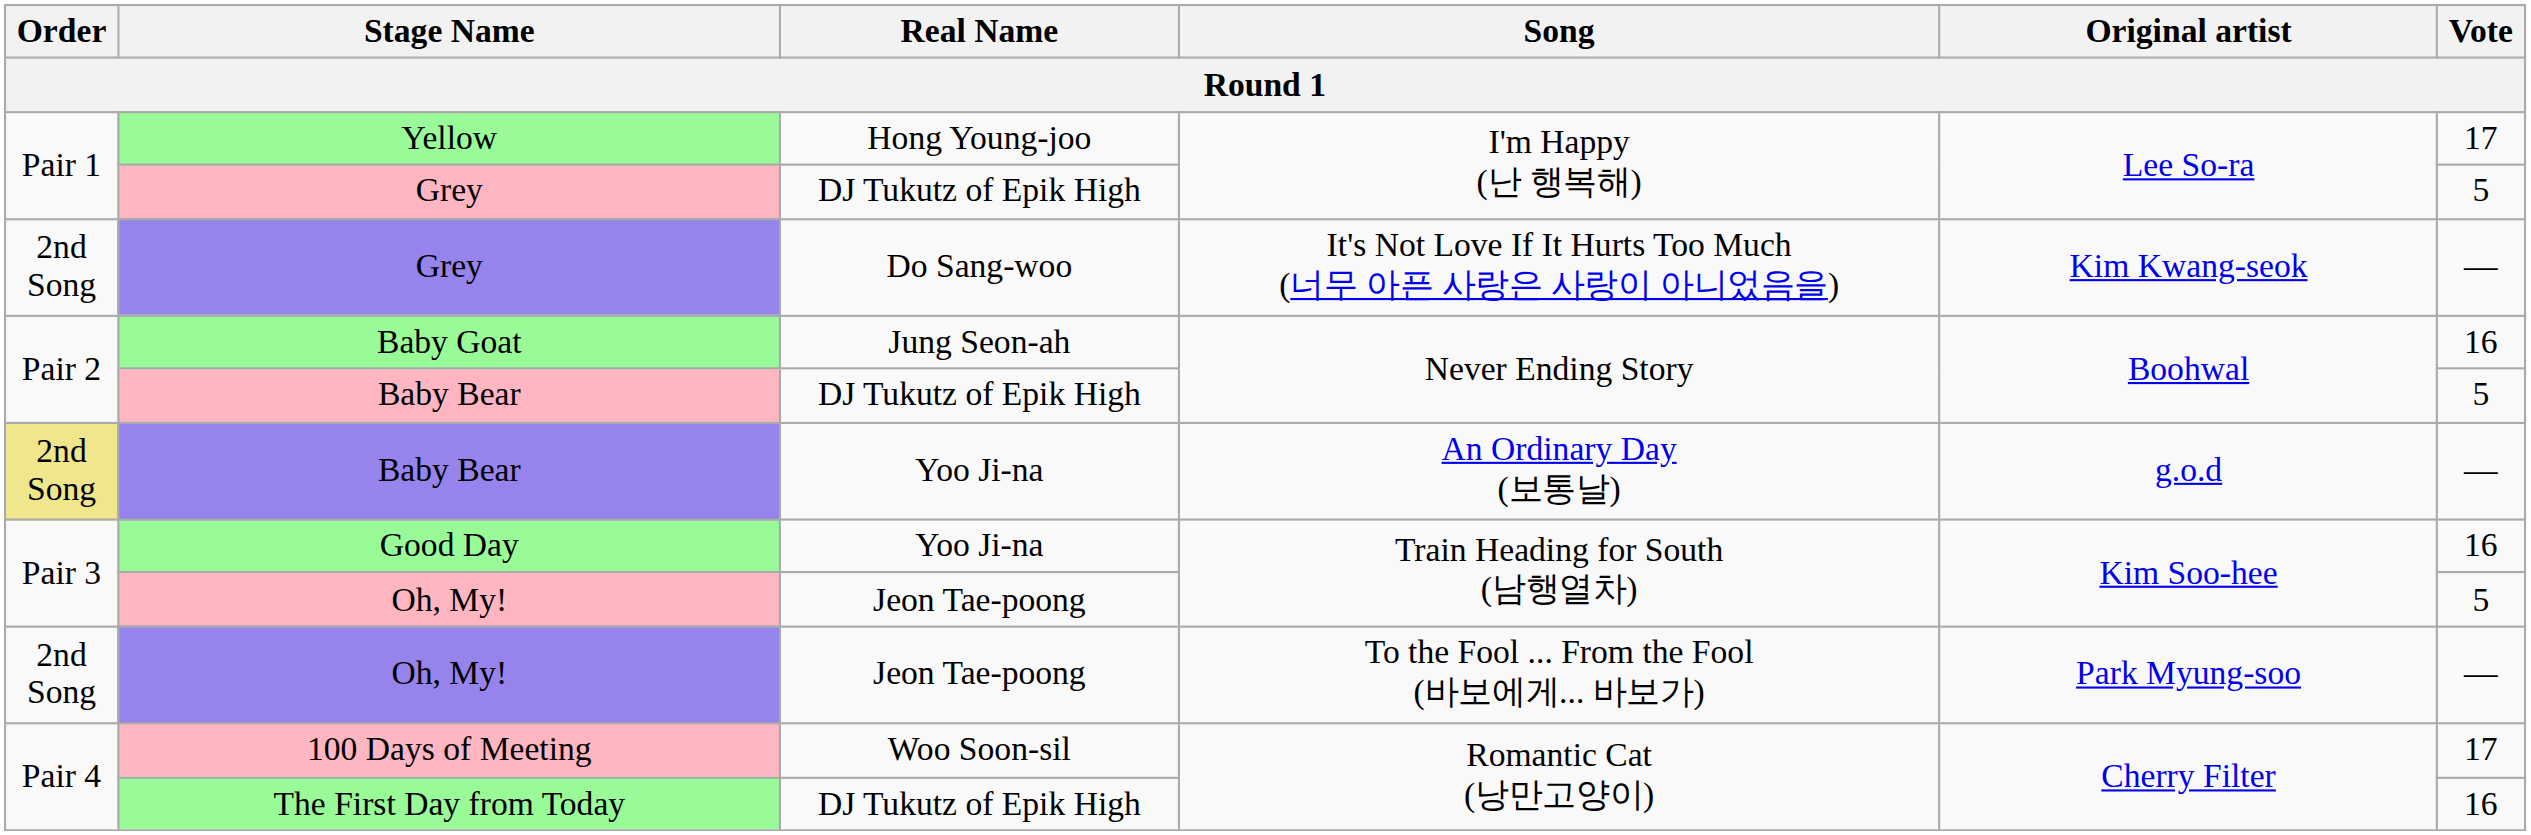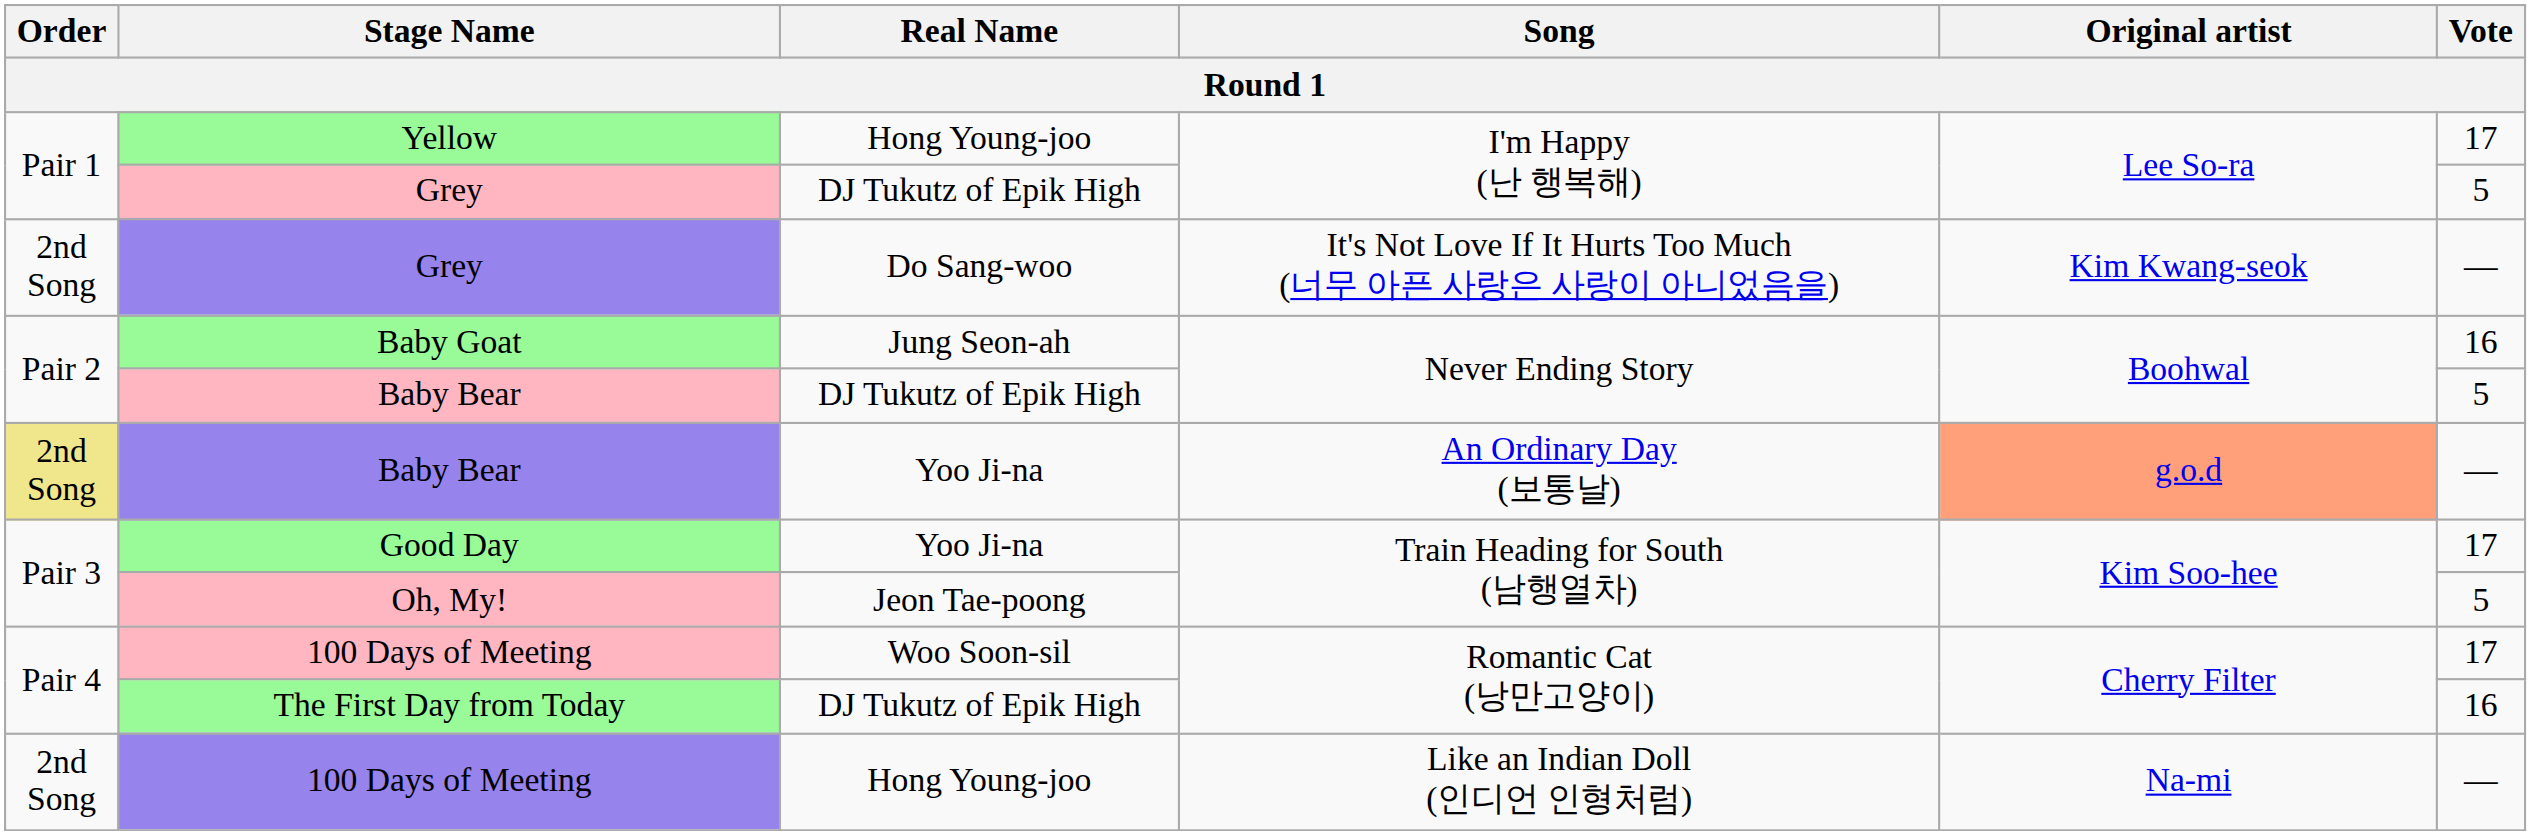Baby Bear / An Ordinary Day (보통날) | Original artist: no background -> lightsalmon background
Good Day | Vote: 16 -> 17
- row: 2nd Song | Oh, My! | Jeon Tae-poong | To the Fool ... From the Fool (바보에게... 바보가) | Park Myung-soo | —
+ row: 2nd Song | 100 Days of Meeting | Hong Young-joo | Like an Indian Doll (인디언 인형처럼) | Na-mi | —
